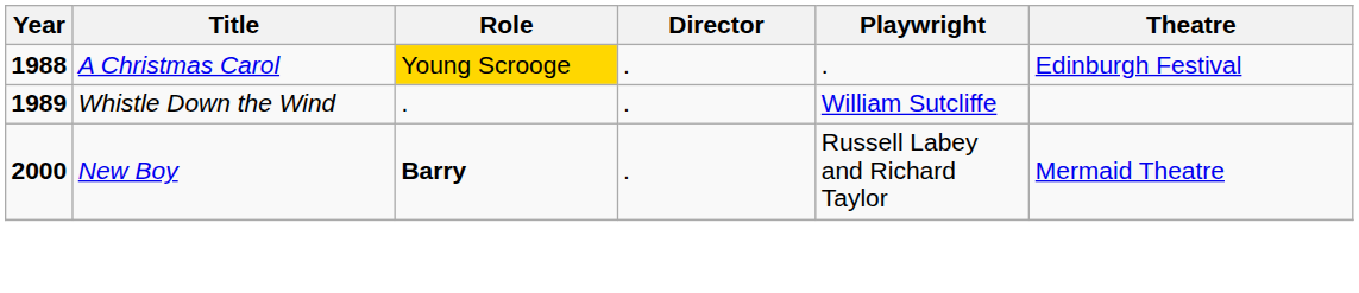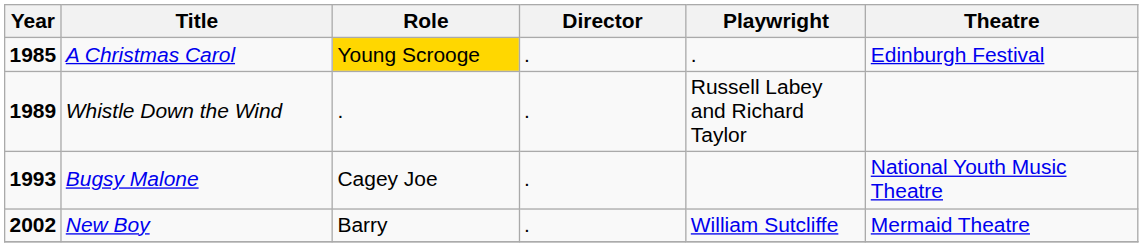A Christmas Carol | Year: 1988 -> 1985
Whistle Down the Wind | Playwright: William Sutcliffe -> Russell Labey and Richard Taylor
+ row: 1993 | Bugsy Malone | Cagey Joe | . | National Youth Music Theatre
New Boy | Year: 2000 -> 2002
New Boy | Role: bold -> normal
New Boy | Playwright: Russell Labey and Richard Taylor -> William Sutcliffe
